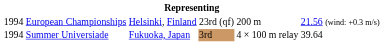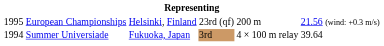European Championships | column 1: 1994 -> 1995
